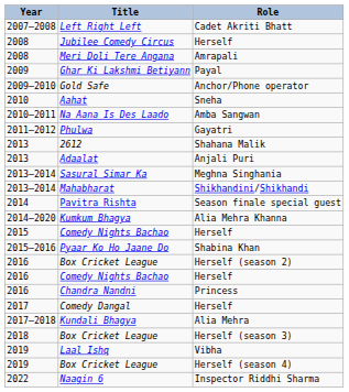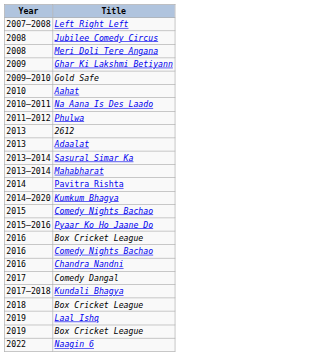- column: Role | Cadet Akriti Bhatt | Herself | Amrapali | Payal | Anchor/Phone operator | Sneha | Amba Sangwan | Gayatri | Shahana Malik | Anjali Puri | Meghna Singhania | Shikhandini/Shikhandi | Season finale special guest | Alia Mehra Khanna | Herself | Shabina Khan | Herself (season 2) | Herself | Princess | Herself | Alia Mehra | Herself (season 3) | Vibha | Herself (season 4) | Inspector Riddhi Sharma
